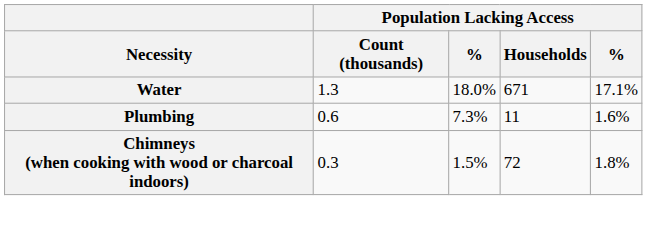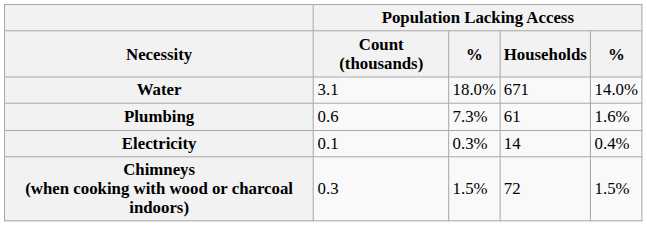Water | Population Lacking Access / Count (thousands): 1.3 -> 3.1
Water | column 5: 17.1% -> 14.0%
Plumbing | Population Lacking Access / Households: 11 -> 61
+ row: Electricity | 0.1 | 0.3% | 14 | 0.4%
Chimneys (when cooking with wood or charcoal indoors) | column 5: 1.8% -> 1.5%
